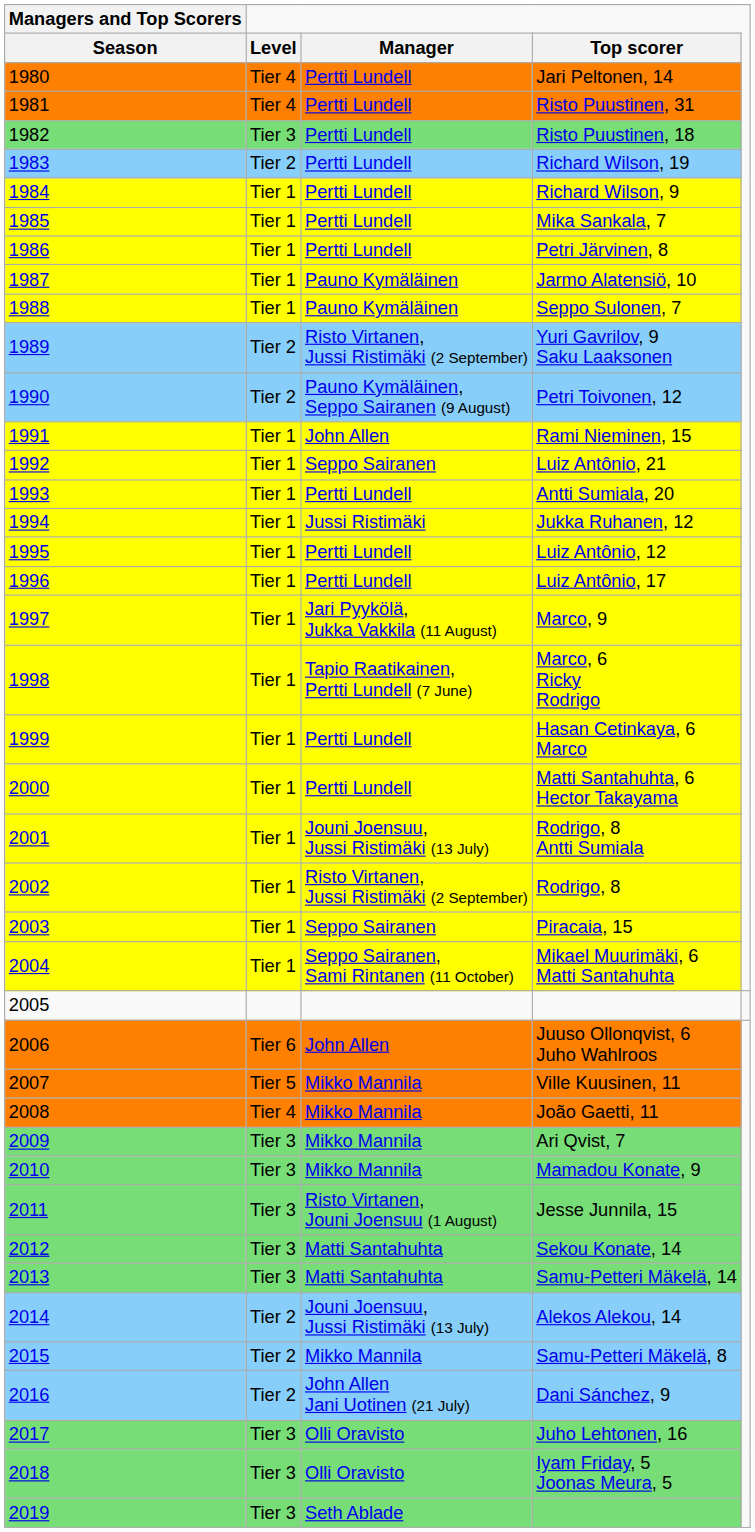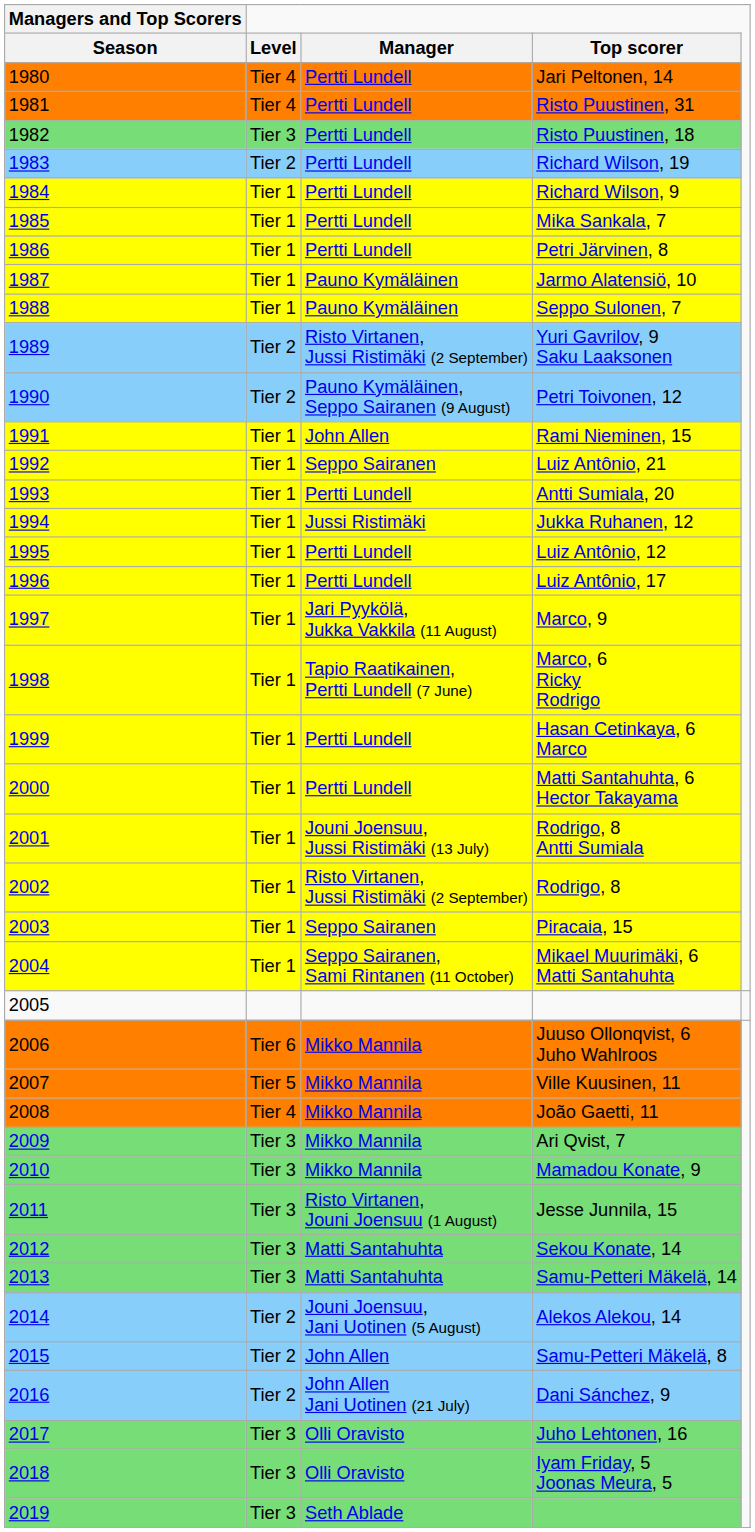Juuso Ollonqvist, 6 Juho Wahlroos | Manager: John Allen -> Mikko Mannila
Alekos Alekou, 14 | Manager: Jouni Joensuu, Jussi Ristimäki (13 July) -> Jouni Joensuu, Jani Uotinen (5 August)
Samu-Petteri Mäkelä, 8 | Manager: Mikko Mannila -> John Allen
